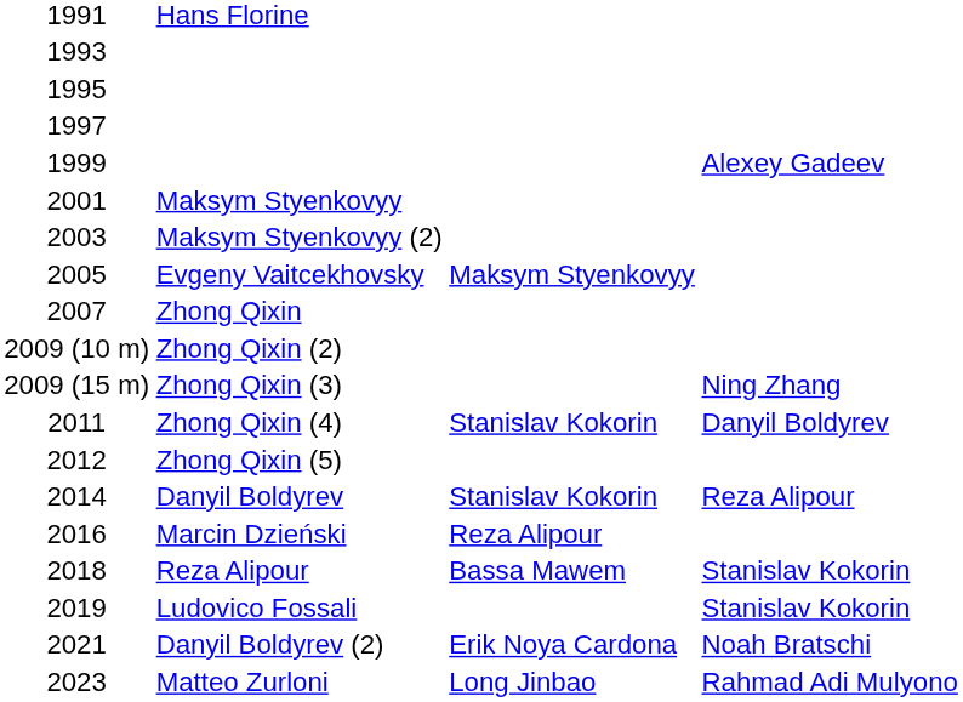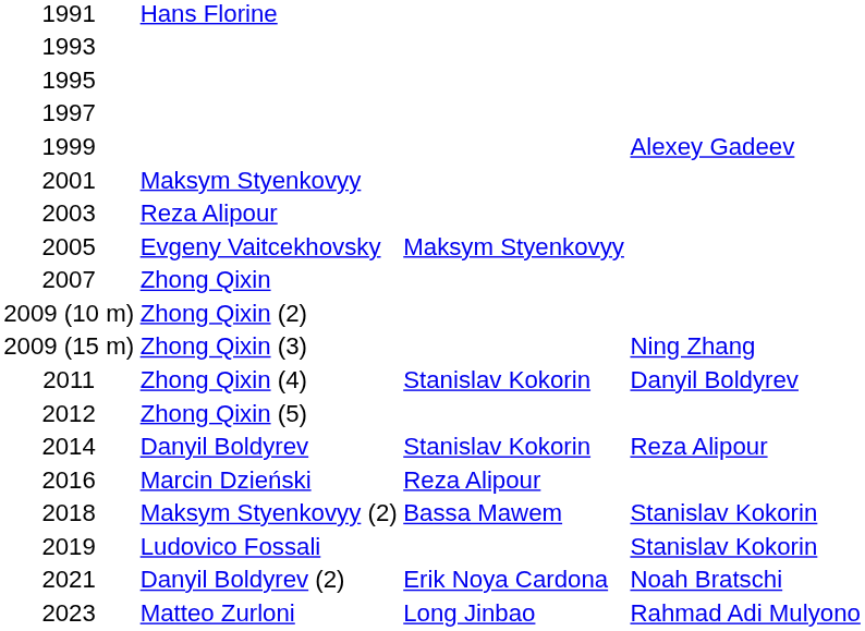2003 | column 2: Maksym Styenkovyy (2) -> Reza Alipour
2018 | column 2: Reza Alipour -> Maksym Styenkovyy (2)
